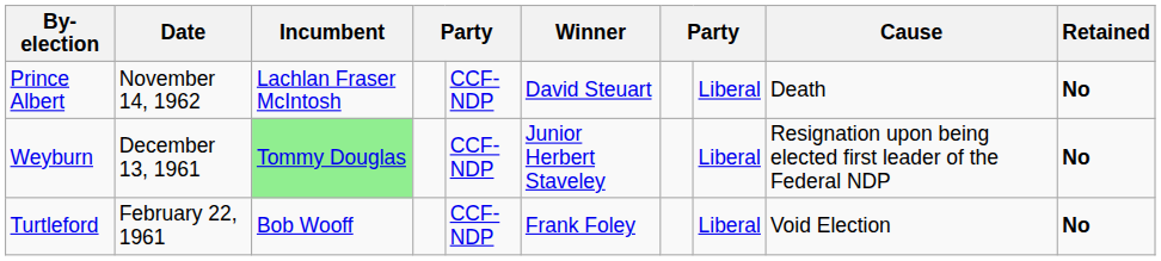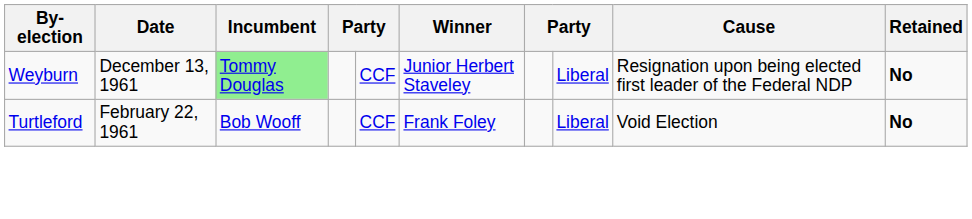- row: Prince Albert | November 14, 1962 | Lachlan Fraser McIntosh | CCF-NDP | David Steuart | Liberal | Death | No
Weyburn | column 5: CCF-NDP -> CCF
Turtleford | column 5: CCF-NDP -> CCF
